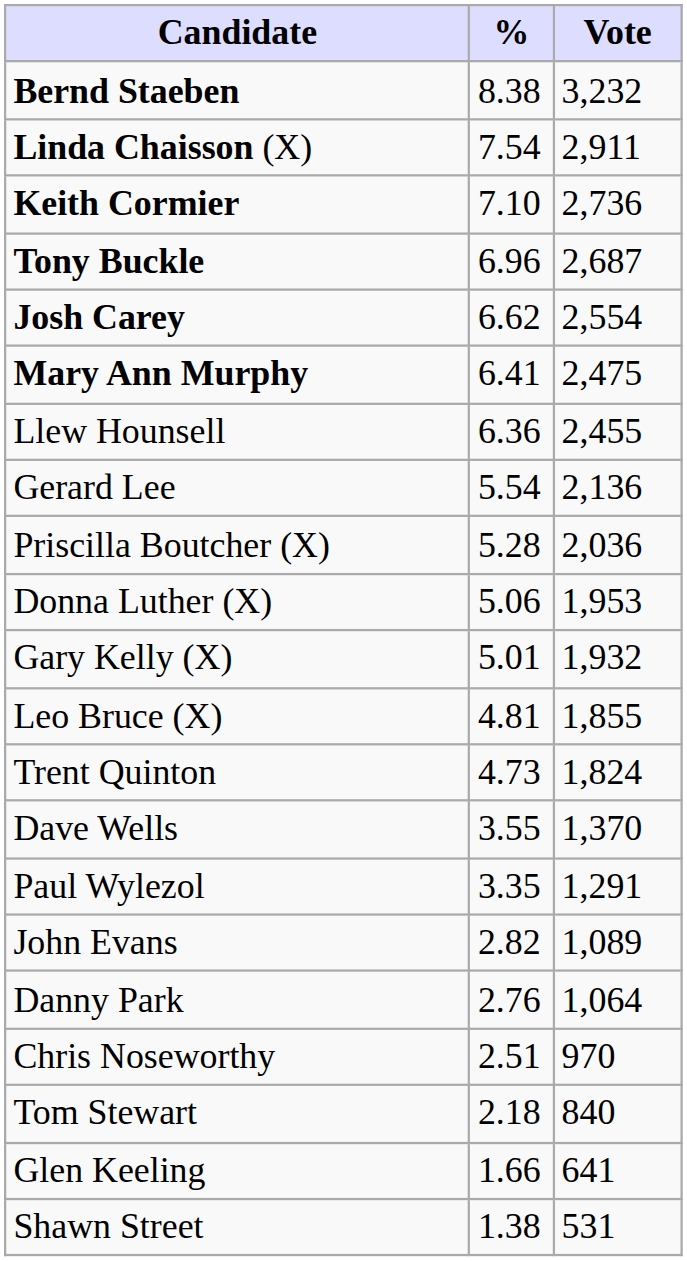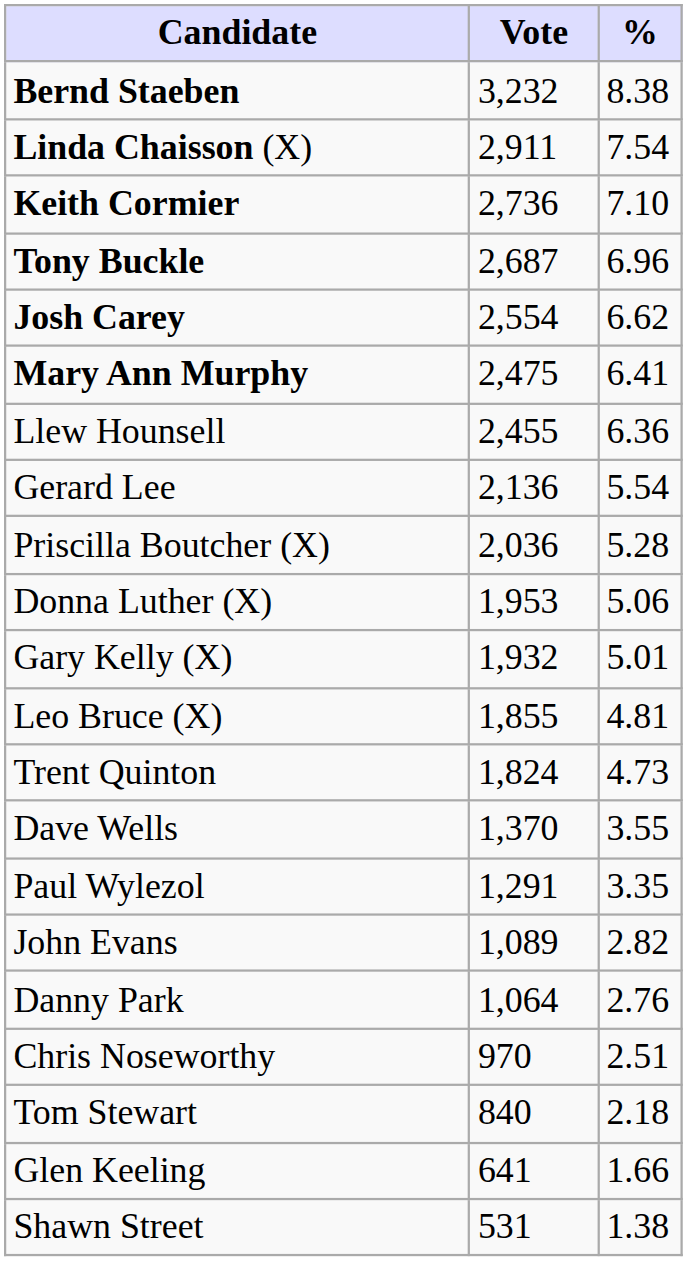columns swapped: Vote <-> %
